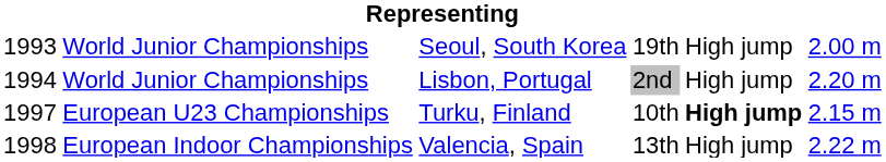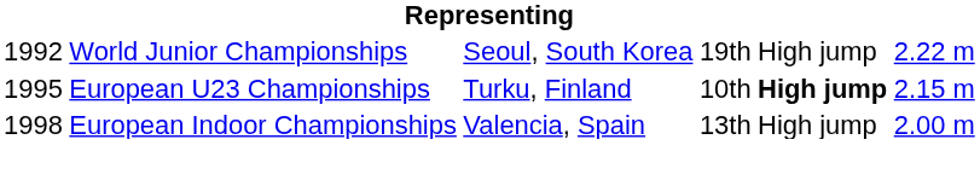Seoul, South Korea | column 1: 1993 -> 1992
Seoul, South Korea | column 6: 2.00 m -> 2.22 m
- row: 1994 | World Junior Championships | Lisbon, Portugal | 2nd | High jump | 2.20 m
Turku, Finland | column 1: 1997 -> 1995
Valencia, Spain | column 6: 2.22 m -> 2.00 m
